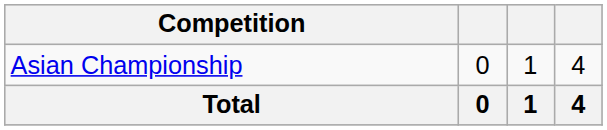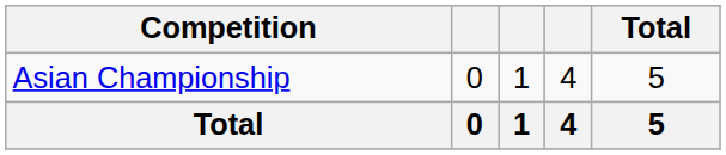+ column: Total | 5 | 5
